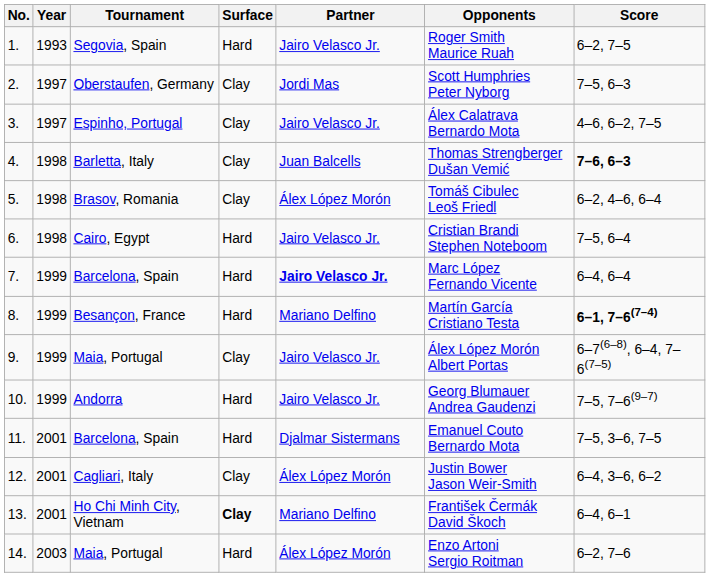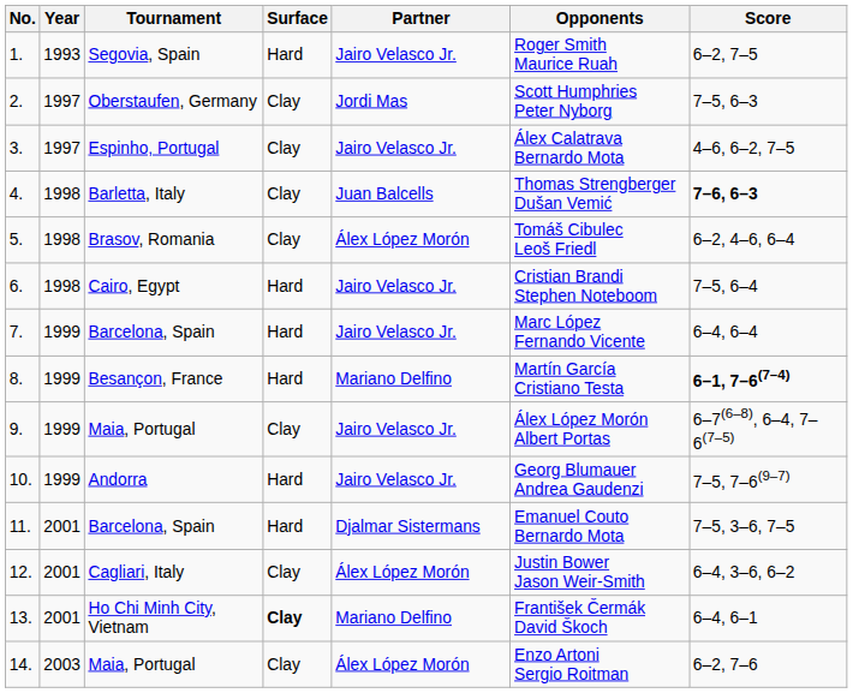7. | Partner: bold -> normal
14. | Surface: Hard -> Clay
